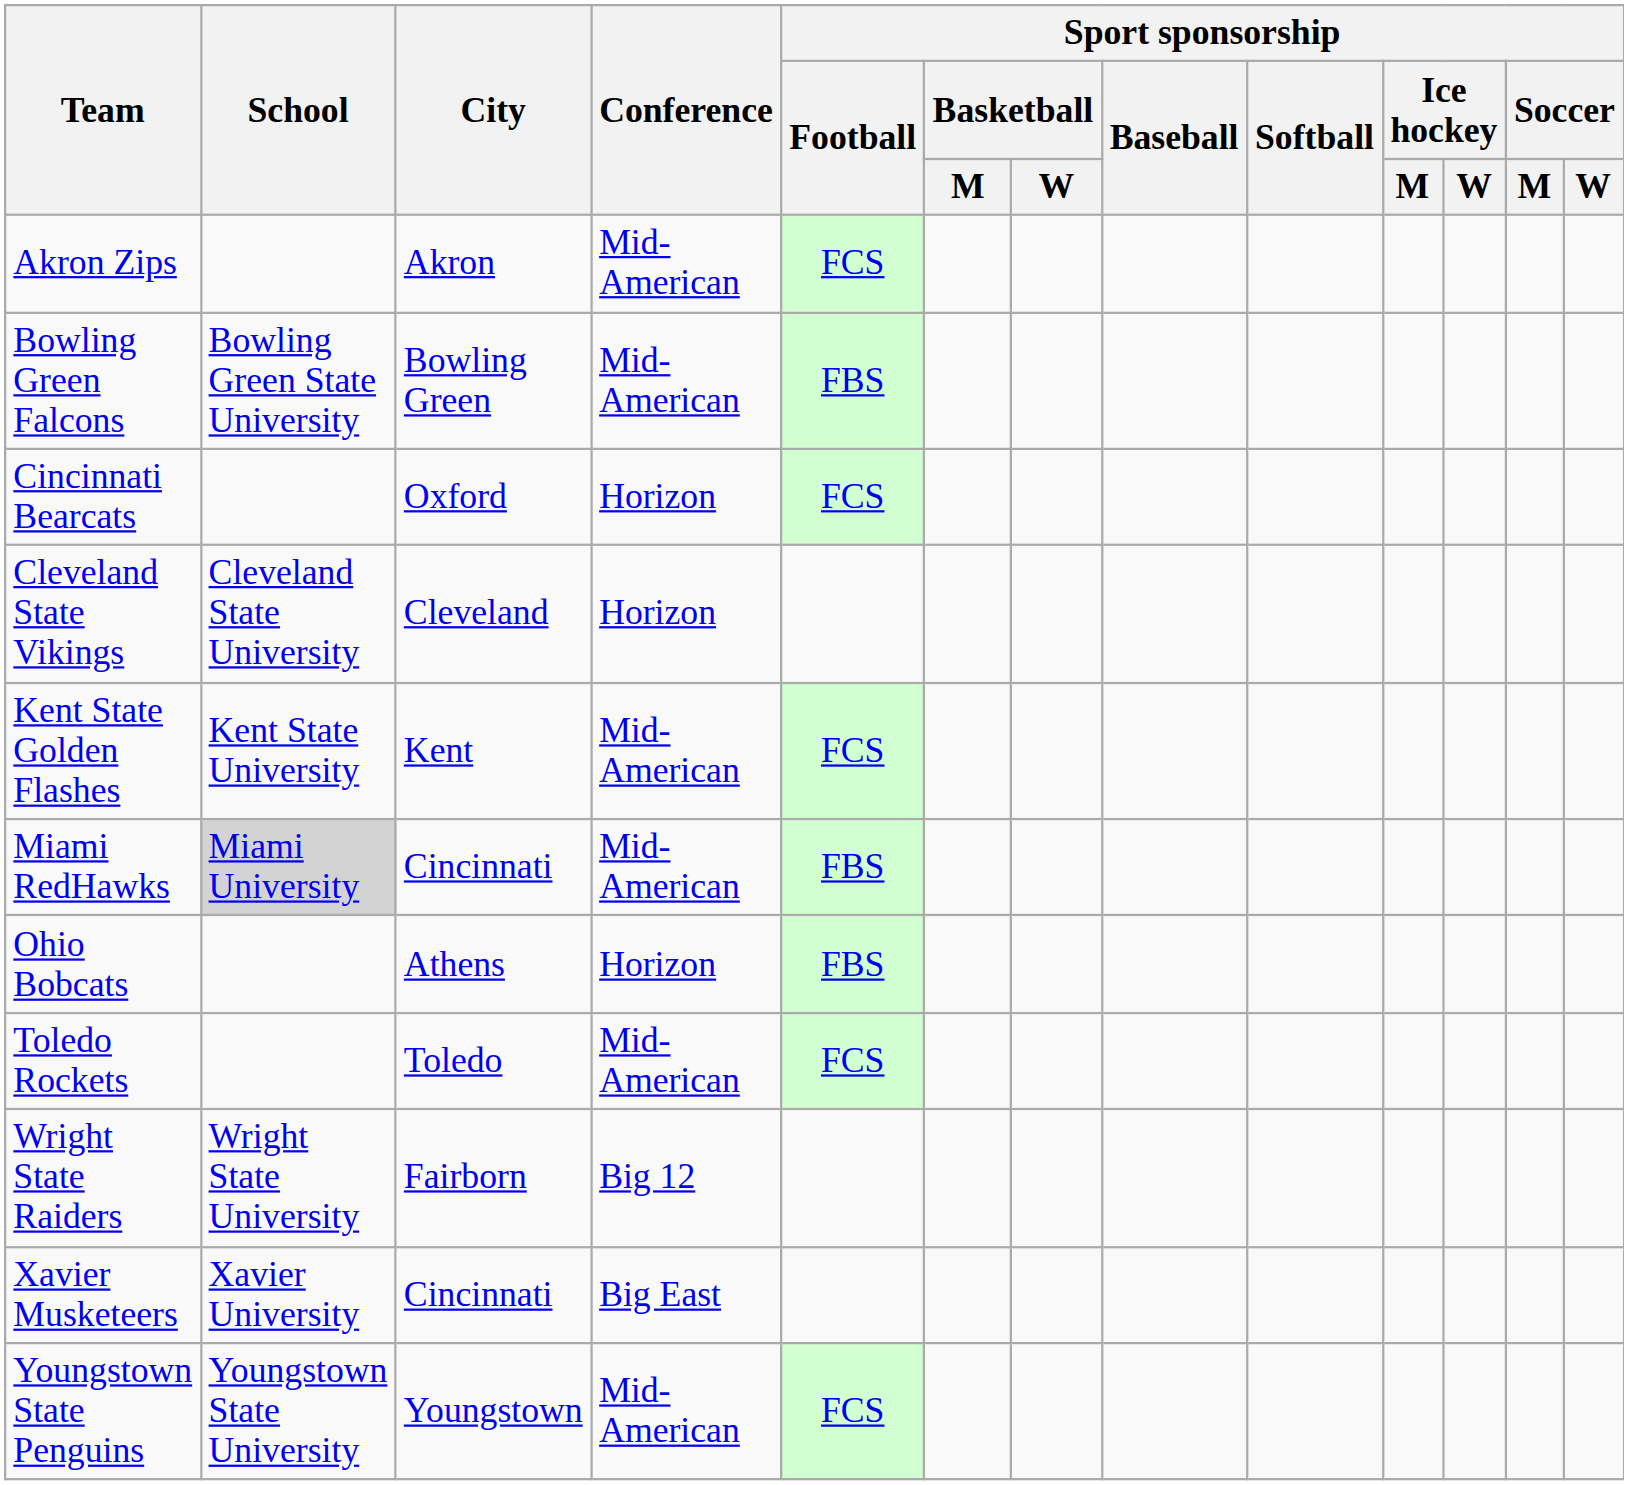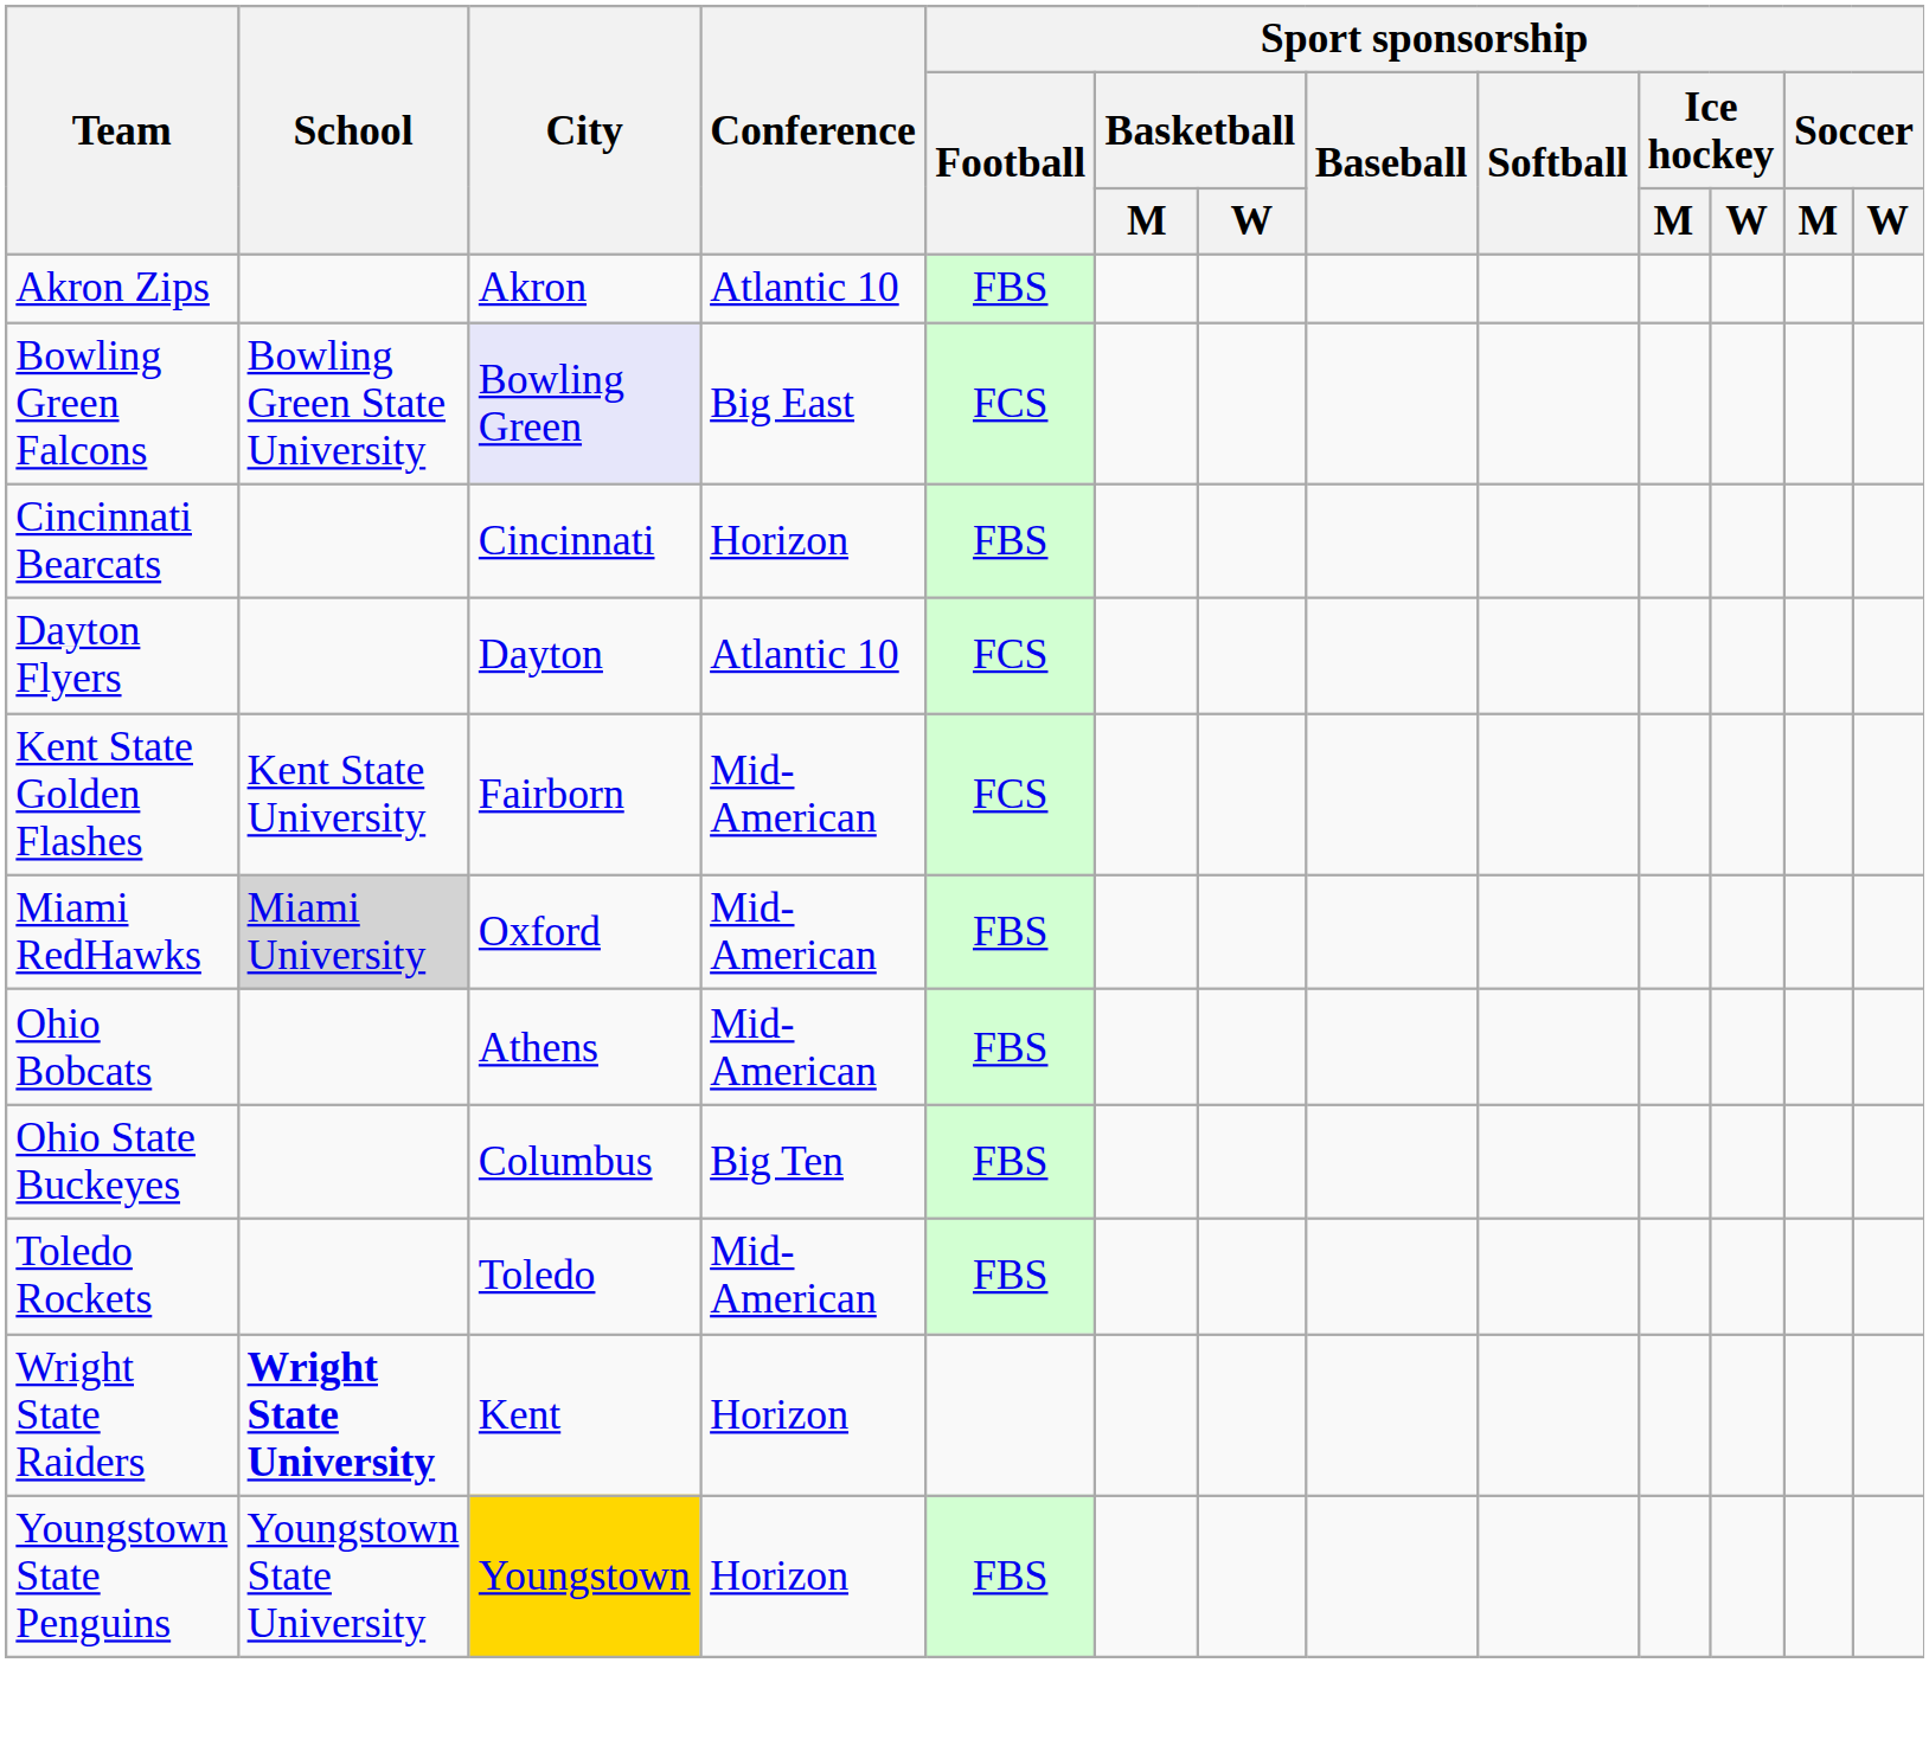Akron Zips | Conference: Mid-American -> Atlantic 10
Akron Zips | Sport sponsorship / Football: FCS -> FBS
Bowling Green Falcons | City: no background -> lavender background
Bowling Green Falcons | Conference: Mid-American -> Big East
Bowling Green Falcons | Sport sponsorship / Football: FBS -> FCS
Cincinnati Bearcats | City: Oxford -> Cincinnati
Cincinnati Bearcats | Sport sponsorship / Football: FCS -> FBS
- row: Cleveland State Vikings | Cleveland State University | Cleveland | Horizon
+ row: Dayton Flyers | Dayton | Atlantic 10 | FCS
Kent State Golden Flashes | City: Kent -> Fairborn
Miami RedHawks | City: Cincinnati -> Oxford
Ohio Bobcats | Conference: Horizon -> Mid-American
+ row: Ohio State Buckeyes | Columbus | Big Ten | FBS
Toledo Rockets | Sport sponsorship / Football: FCS -> FBS
Wright State Raiders | School: normal -> bold
Wright State Raiders | City: Fairborn -> Kent
Wright State Raiders | Conference: Big 12 -> Horizon
- row: Xavier Musketeers | Xavier University | Cincinnati | Big East
Youngstown State Penguins | City: no background -> gold background
Youngstown State Penguins | Conference: Mid-American -> Horizon
Youngstown State Penguins | Sport sponsorship / Football: FCS -> FBS
